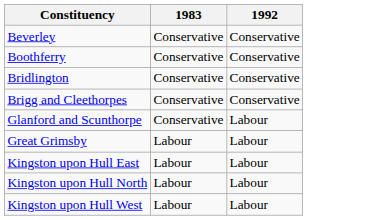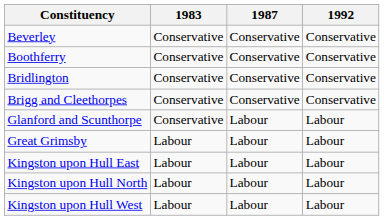+ column: 1987 | Conservative | Conservative | Conservative | Conservative | Labour | Labour | Labour | Labour | Labour
